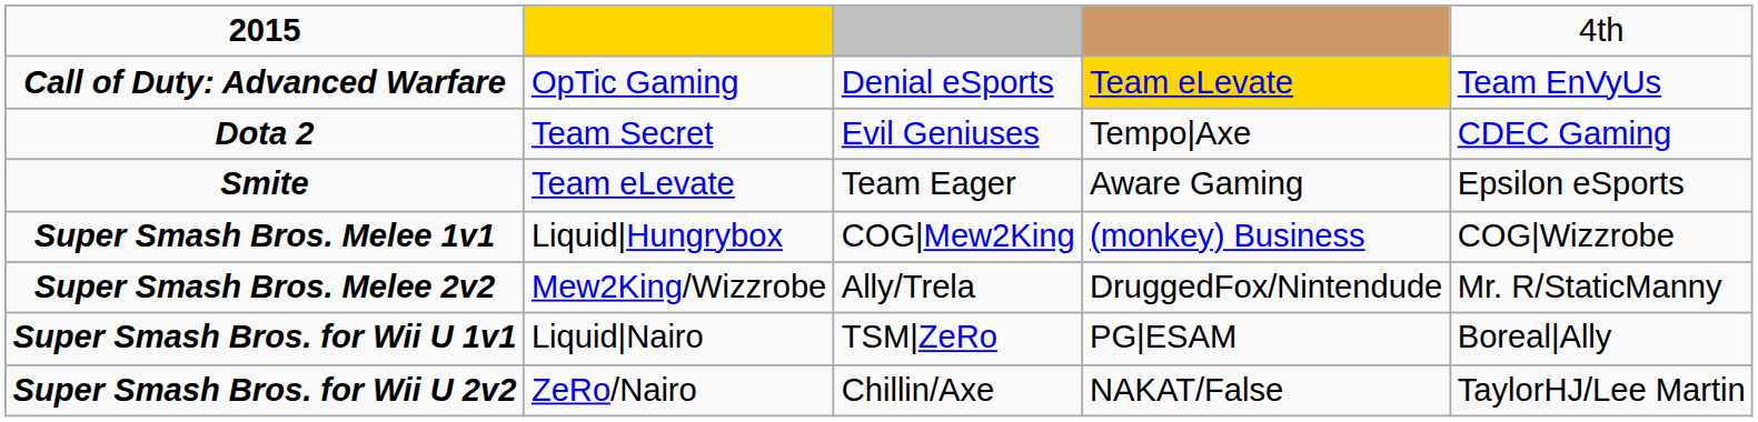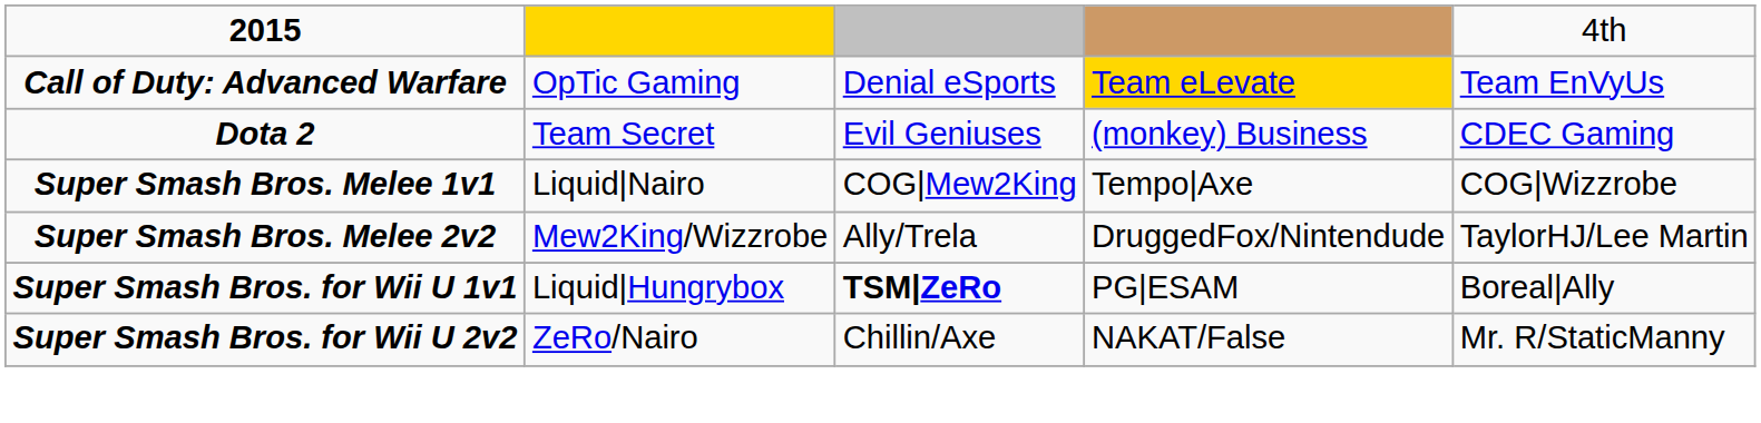Dota 2 | column 4: Tempo|Axe -> (monkey) Business
- row: Smite | Team eLevate | Team Eager | Aware Gaming | Epsilon eSports
Super Smash Bros. Melee 1v1 | column 2: Liquid|Hungrybox -> Liquid|Nairo
Super Smash Bros. Melee 1v1 | column 4: (monkey) Business -> Tempo|Axe
Super Smash Bros. Melee 2v2 | column 5: Mr. R/StaticManny -> TaylorHJ/Lee Martin
Super Smash Bros. for Wii U 1v1 | column 2: Liquid|Nairo -> Liquid|Hungrybox
Super Smash Bros. for Wii U 1v1 | column 3: normal -> bold
Super Smash Bros. for Wii U 2v2 | column 5: TaylorHJ/Lee Martin -> Mr. R/StaticManny
